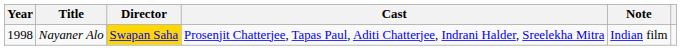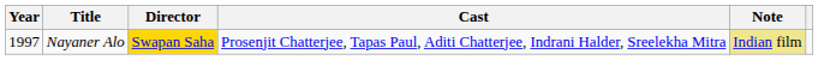Nayaner Alo | Year: 1998 -> 1997
Nayaner Alo | Note: no background -> khaki background
